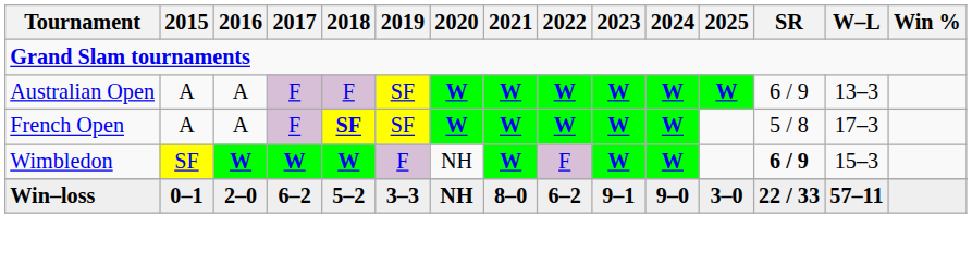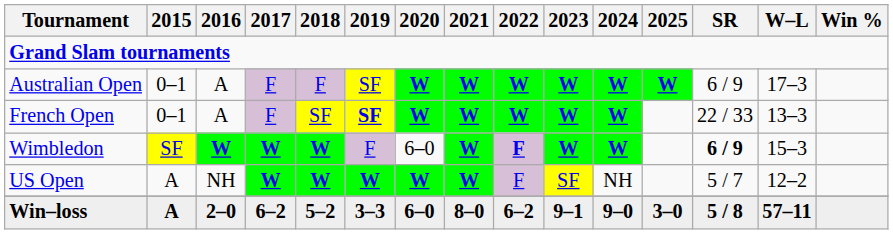Australian Open | 2015: A -> 0–1
Australian Open | W–L: 13–3 -> 17–3
French Open | 2015: A -> 0–1
French Open | 2018: bold -> normal
French Open | 2019: normal -> bold
French Open | SR: 5 / 8 -> 22 / 33
French Open | W–L: 17–3 -> 13–3
Wimbledon | 2020: NH -> 6–0
Wimbledon | 2022: normal -> bold
+ row: US Open | A | NH | W | W | W | W | W | F | SF | NH | 5 / 7 | 12–2
Win–loss | 2015: 0–1 -> A
Win–loss | 2020: NH -> 6–0
Win–loss | SR: 22 / 33 -> 5 / 8
